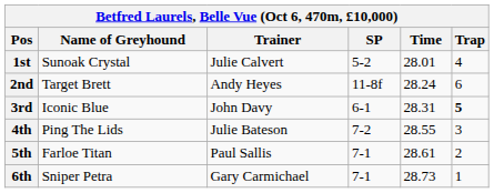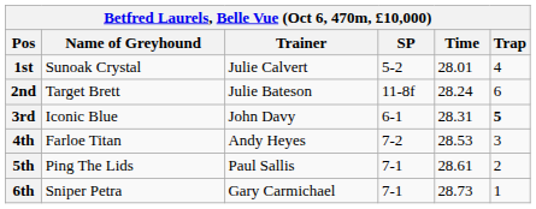2nd | Trainer: Andy Heyes -> Julie Bateson
4th | Name of Greyhound: Ping The Lids -> Farloe Titan
4th | Trainer: Julie Bateson -> Andy Heyes
4th | Time: 28.55 -> 28.53
5th | Name of Greyhound: Farloe Titan -> Ping The Lids
